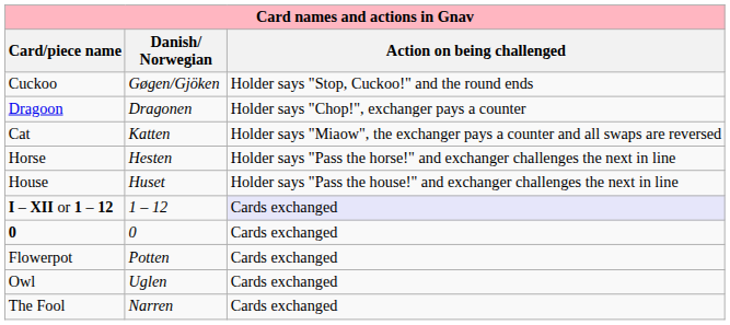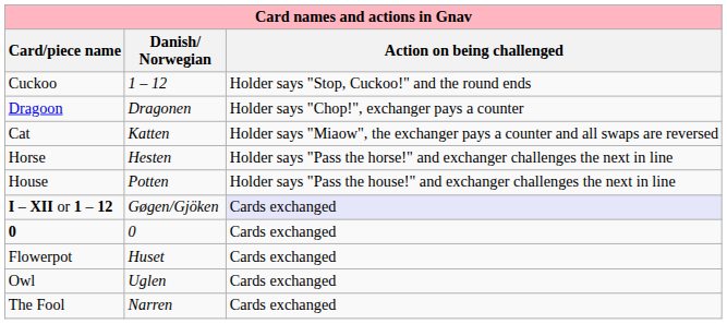Cuckoo | Danish/ Norwegian: Gøgen/Gjöken -> 1 – 12
House | Danish/ Norwegian: Huset -> Potten
I – XII or 1 – 12 | Danish/ Norwegian: 1 – 12 -> Gøgen/Gjöken
Flowerpot | Danish/ Norwegian: Potten -> Huset
